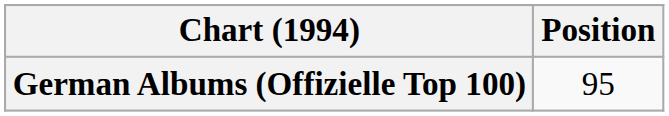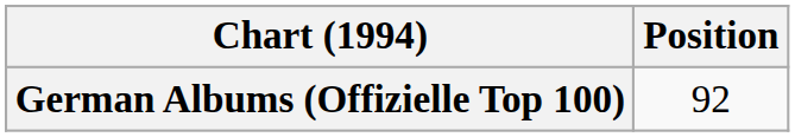German Albums (Offizielle Top 100) | Position: 95 -> 92
